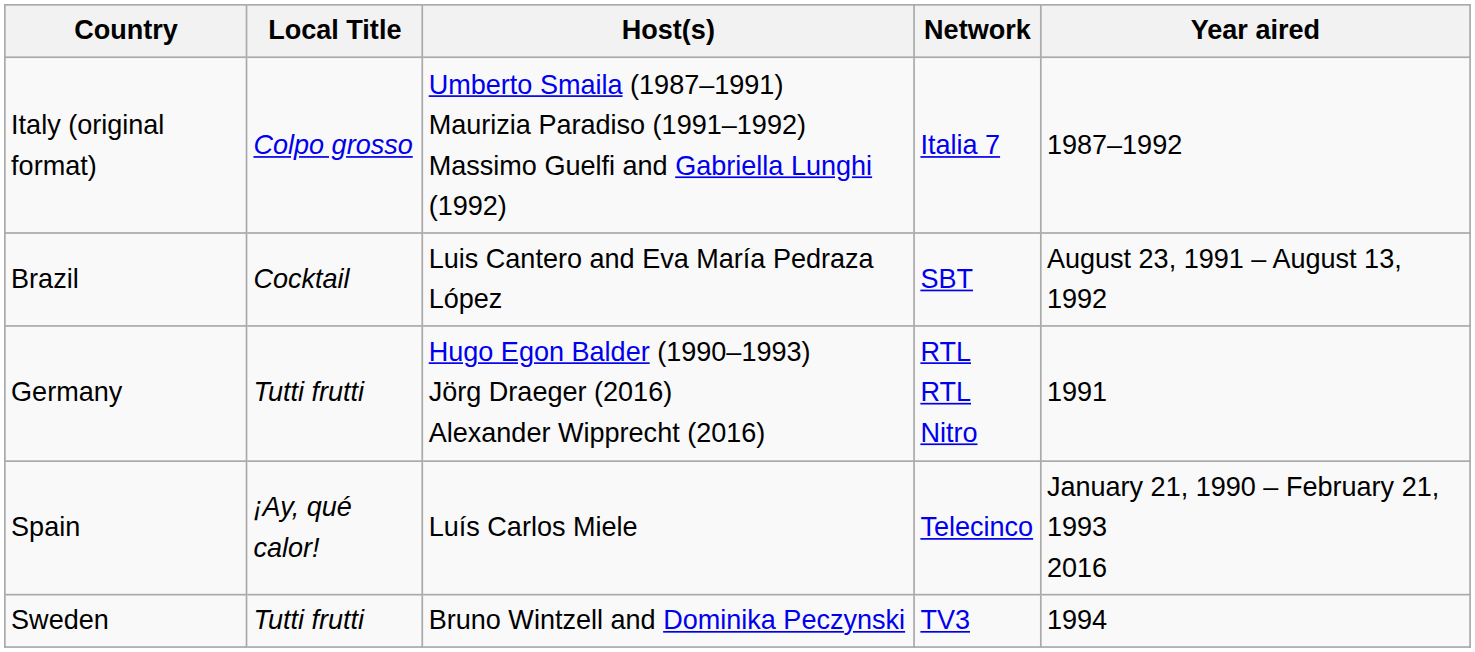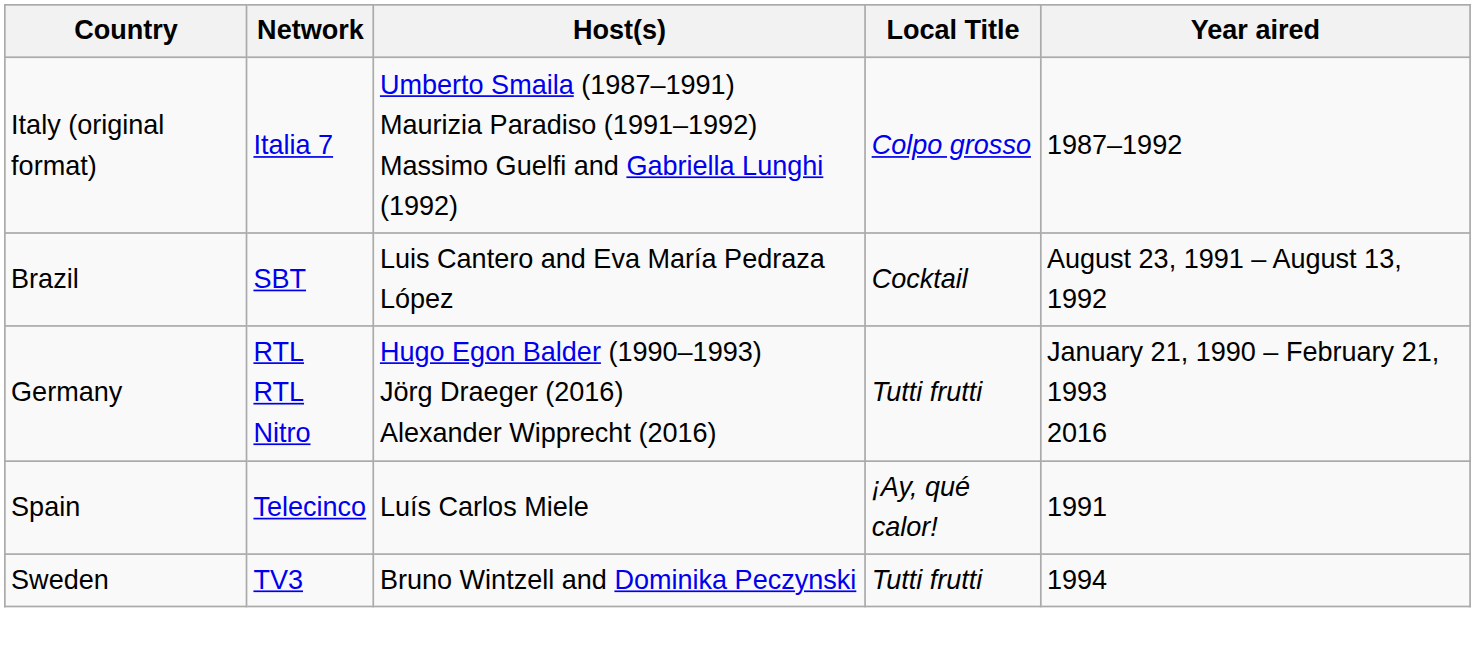columns swapped: Local Title <-> Network
Germany | Year aired: 1991 -> January 21, 1990 – February 21, 1993 2016
Spain | Year aired: January 21, 1990 – February 21, 1993 2016 -> 1991
